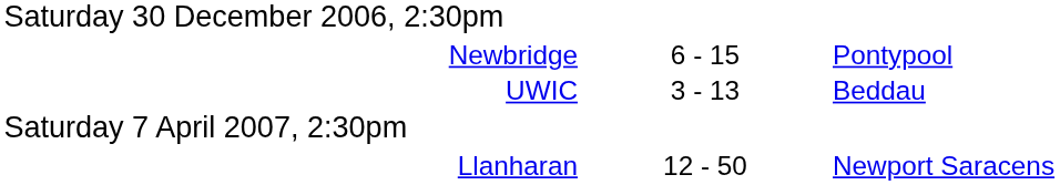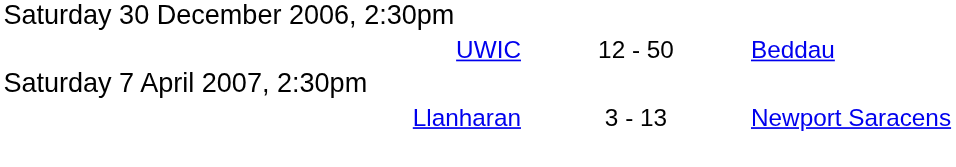- row: Newbridge | 6 - 15 | Pontypool
UWIC | column 2: 3 - 13 -> 12 - 50
Llanharan | column 2: 12 - 50 -> 3 - 13
